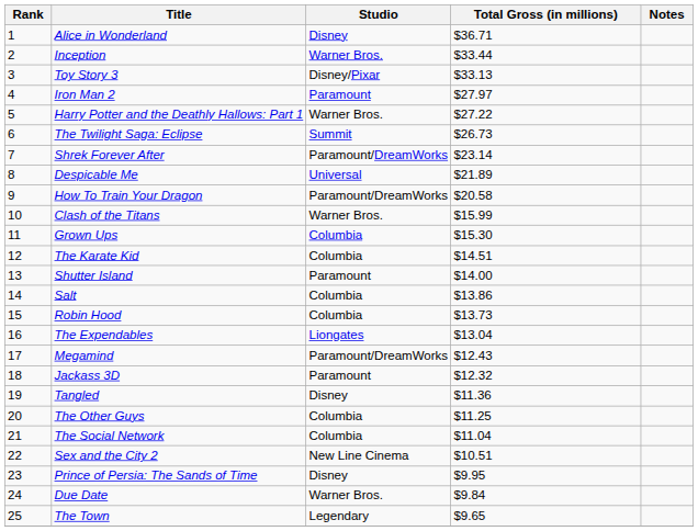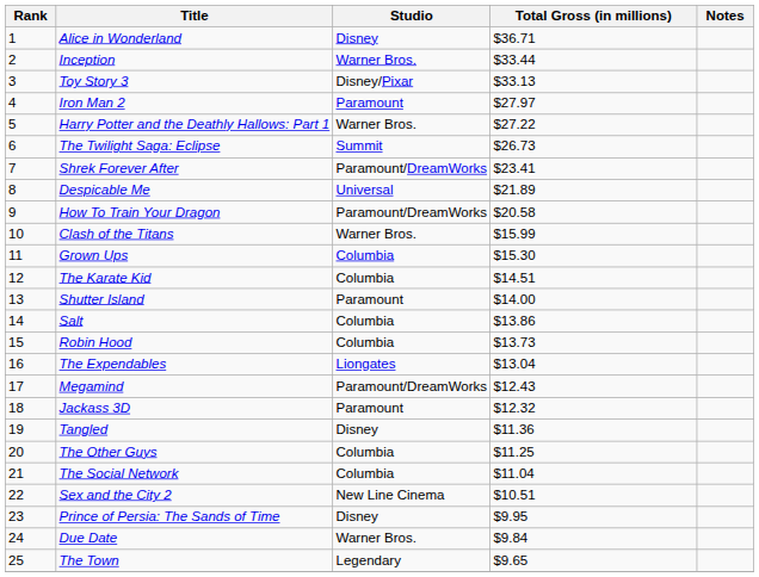Shrek Forever After | Total Gross (in millions): $23.14 -> $23.41
